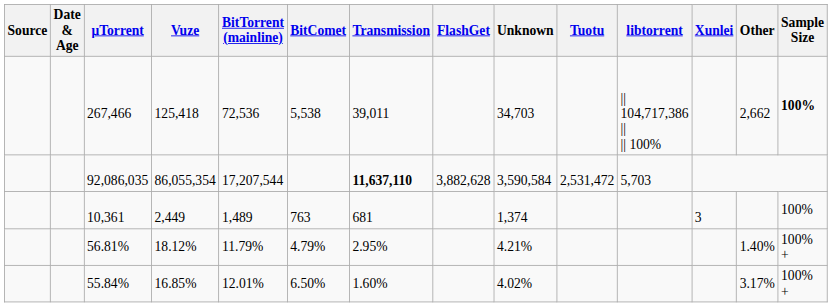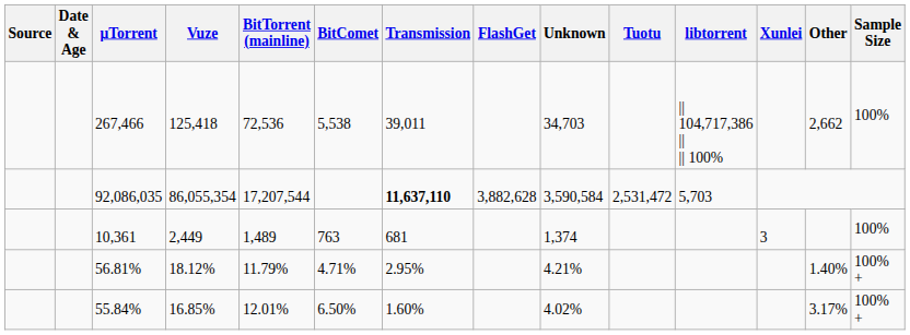267,466 | Sample Size: bold -> normal
56.81% | BitComet: 4.79% -> 4.71%
